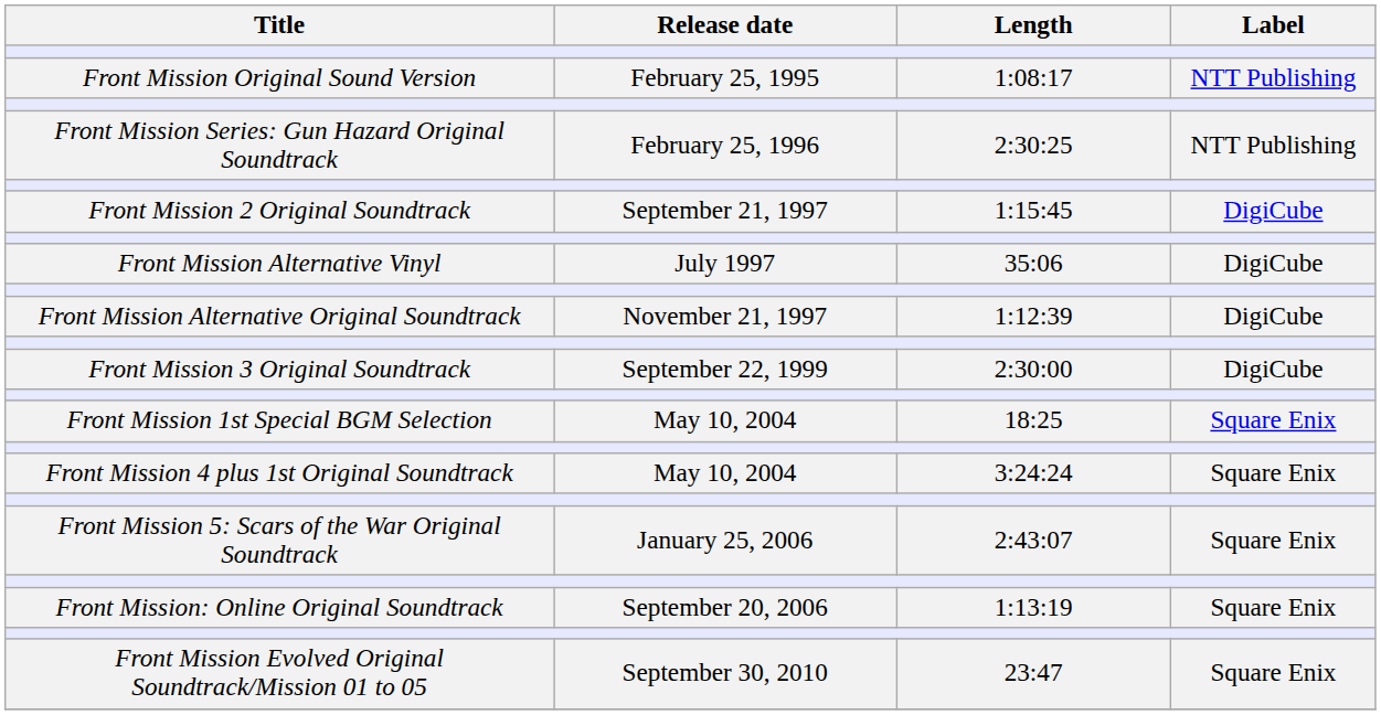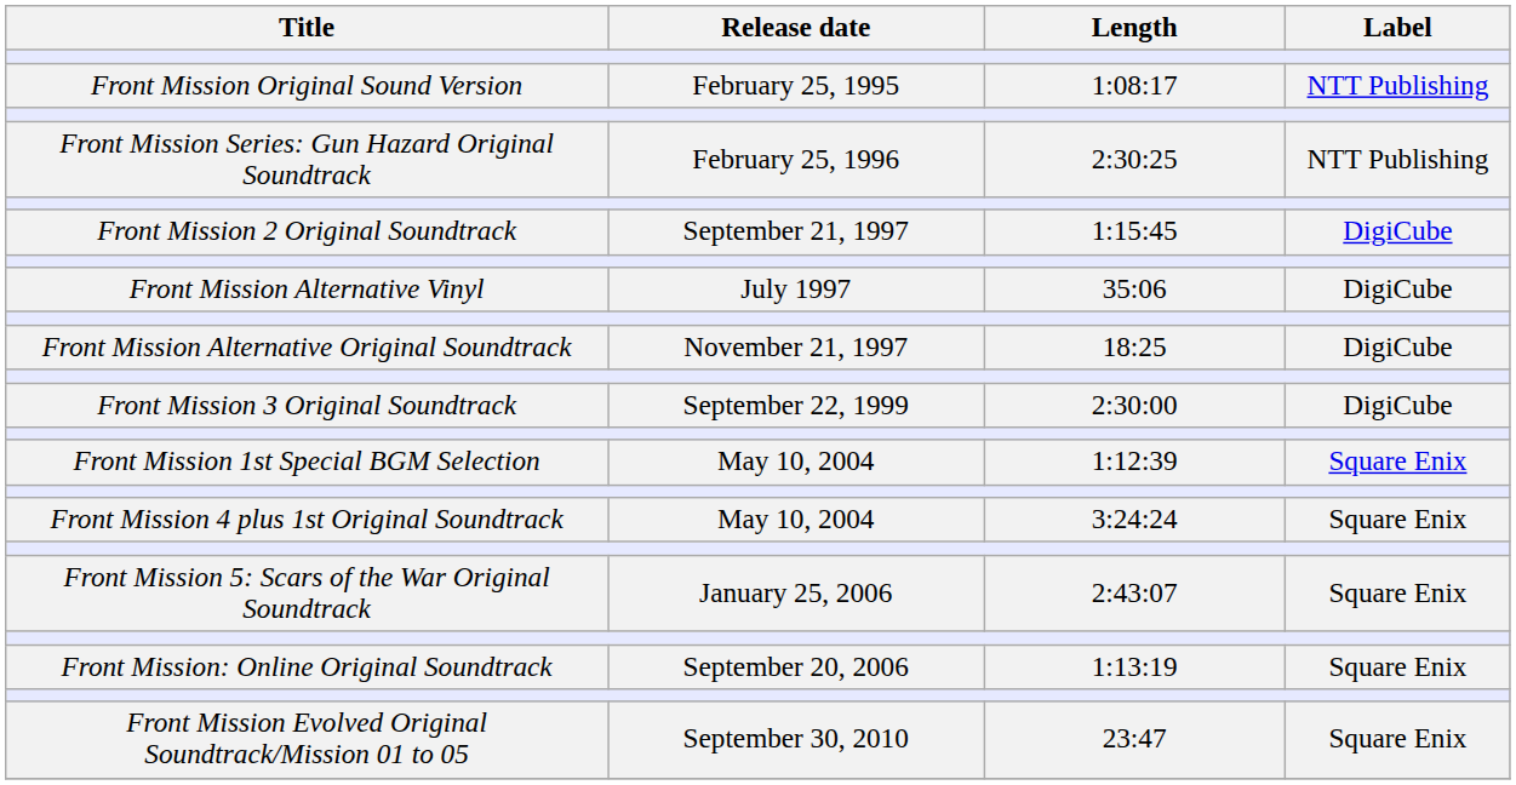Front Mission Alternative Original Soundtrack | Length: 1:12:39 -> 18:25
Front Mission 1st Special BGM Selection | Length: 18:25 -> 1:12:39
